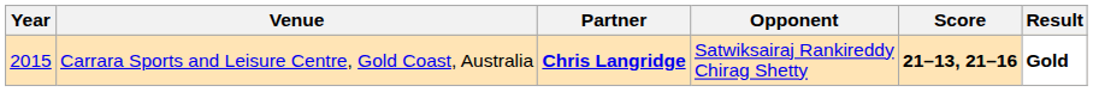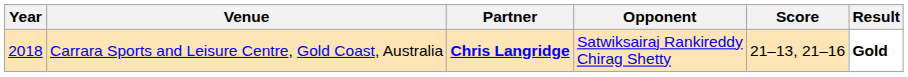Carrara Sports and Leisure Centre, Gold Coast, Australia | Year: 2015 -> 2018
Carrara Sports and Leisure Centre, Gold Coast, Australia | Score: bold -> normal
